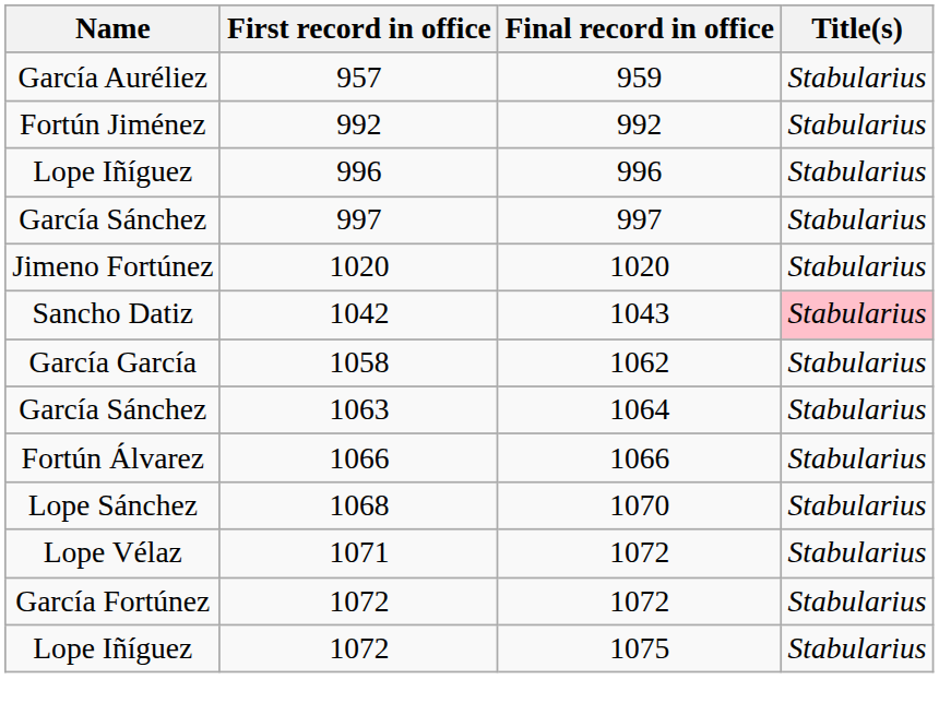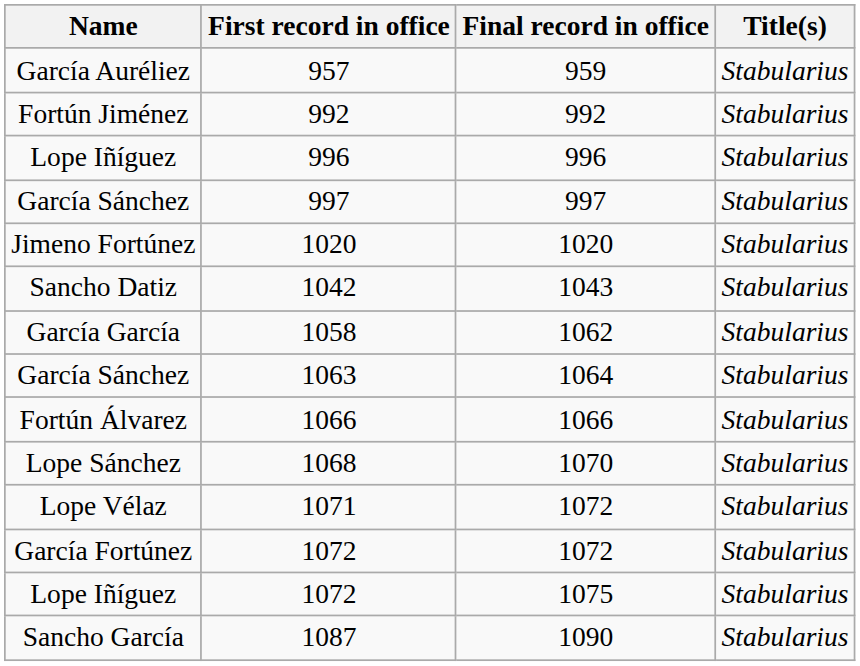1042 | Title(s): pink background -> no background
+ row: Sancho García | 1087 | 1090 | Stabularius
